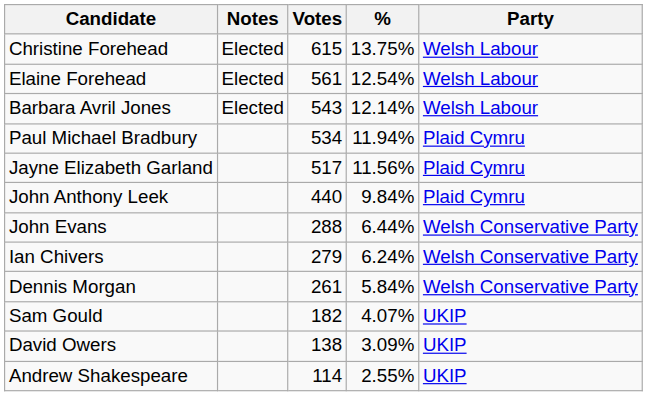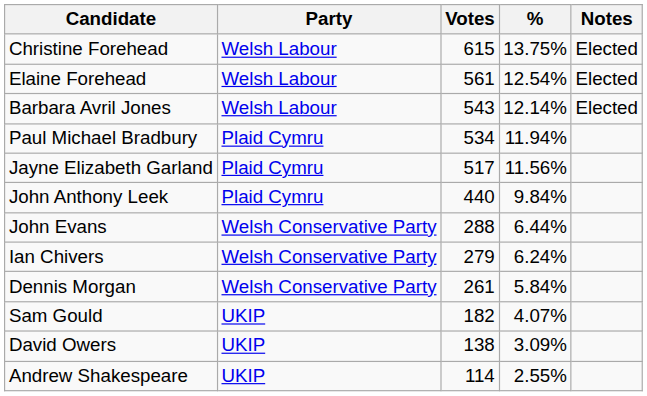columns swapped: Party <-> Notes
